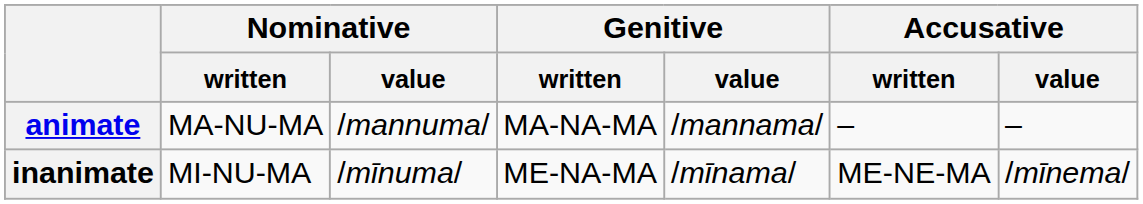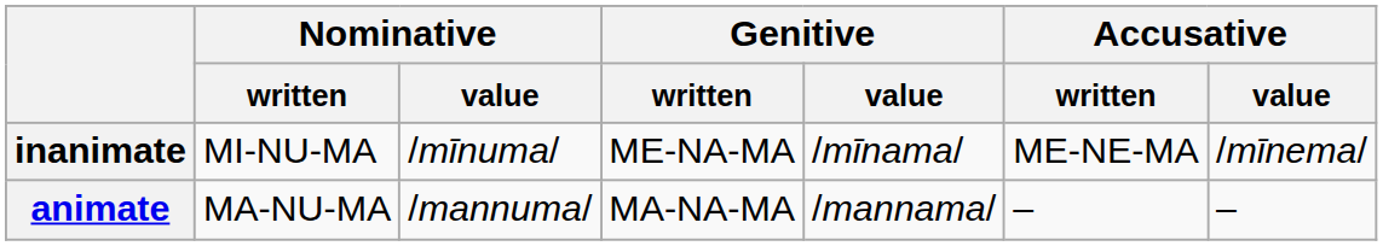rows swapped: animate <-> inanimate
